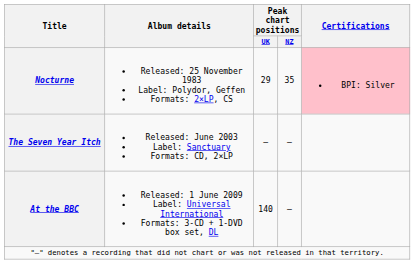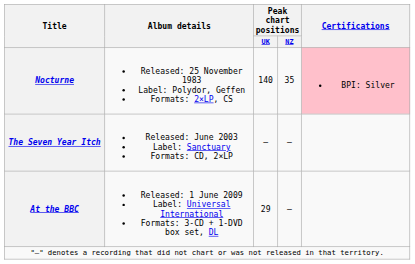Nocturne | Peak chart positions / UK: 29 -> 140
At the BBC | Peak chart positions / UK: 140 -> 29
